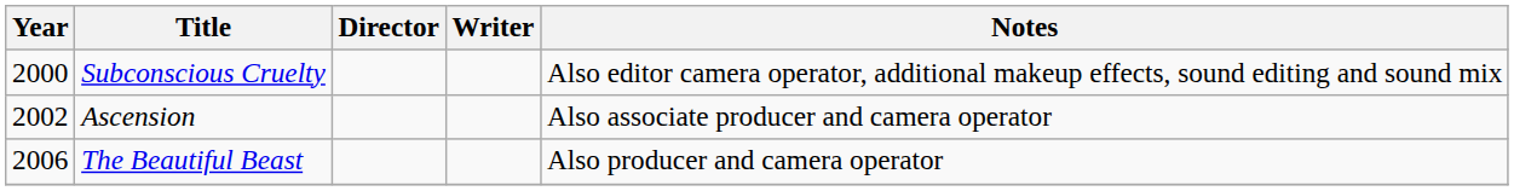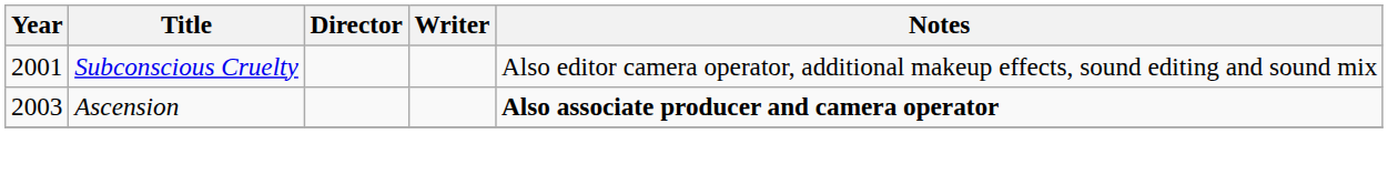Subconscious Cruelty | Year: 2000 -> 2001
Ascension | Year: 2002 -> 2003
Ascension | Notes: normal -> bold
- row: 2006 | The Beautiful Beast | Also producer and camera operator
